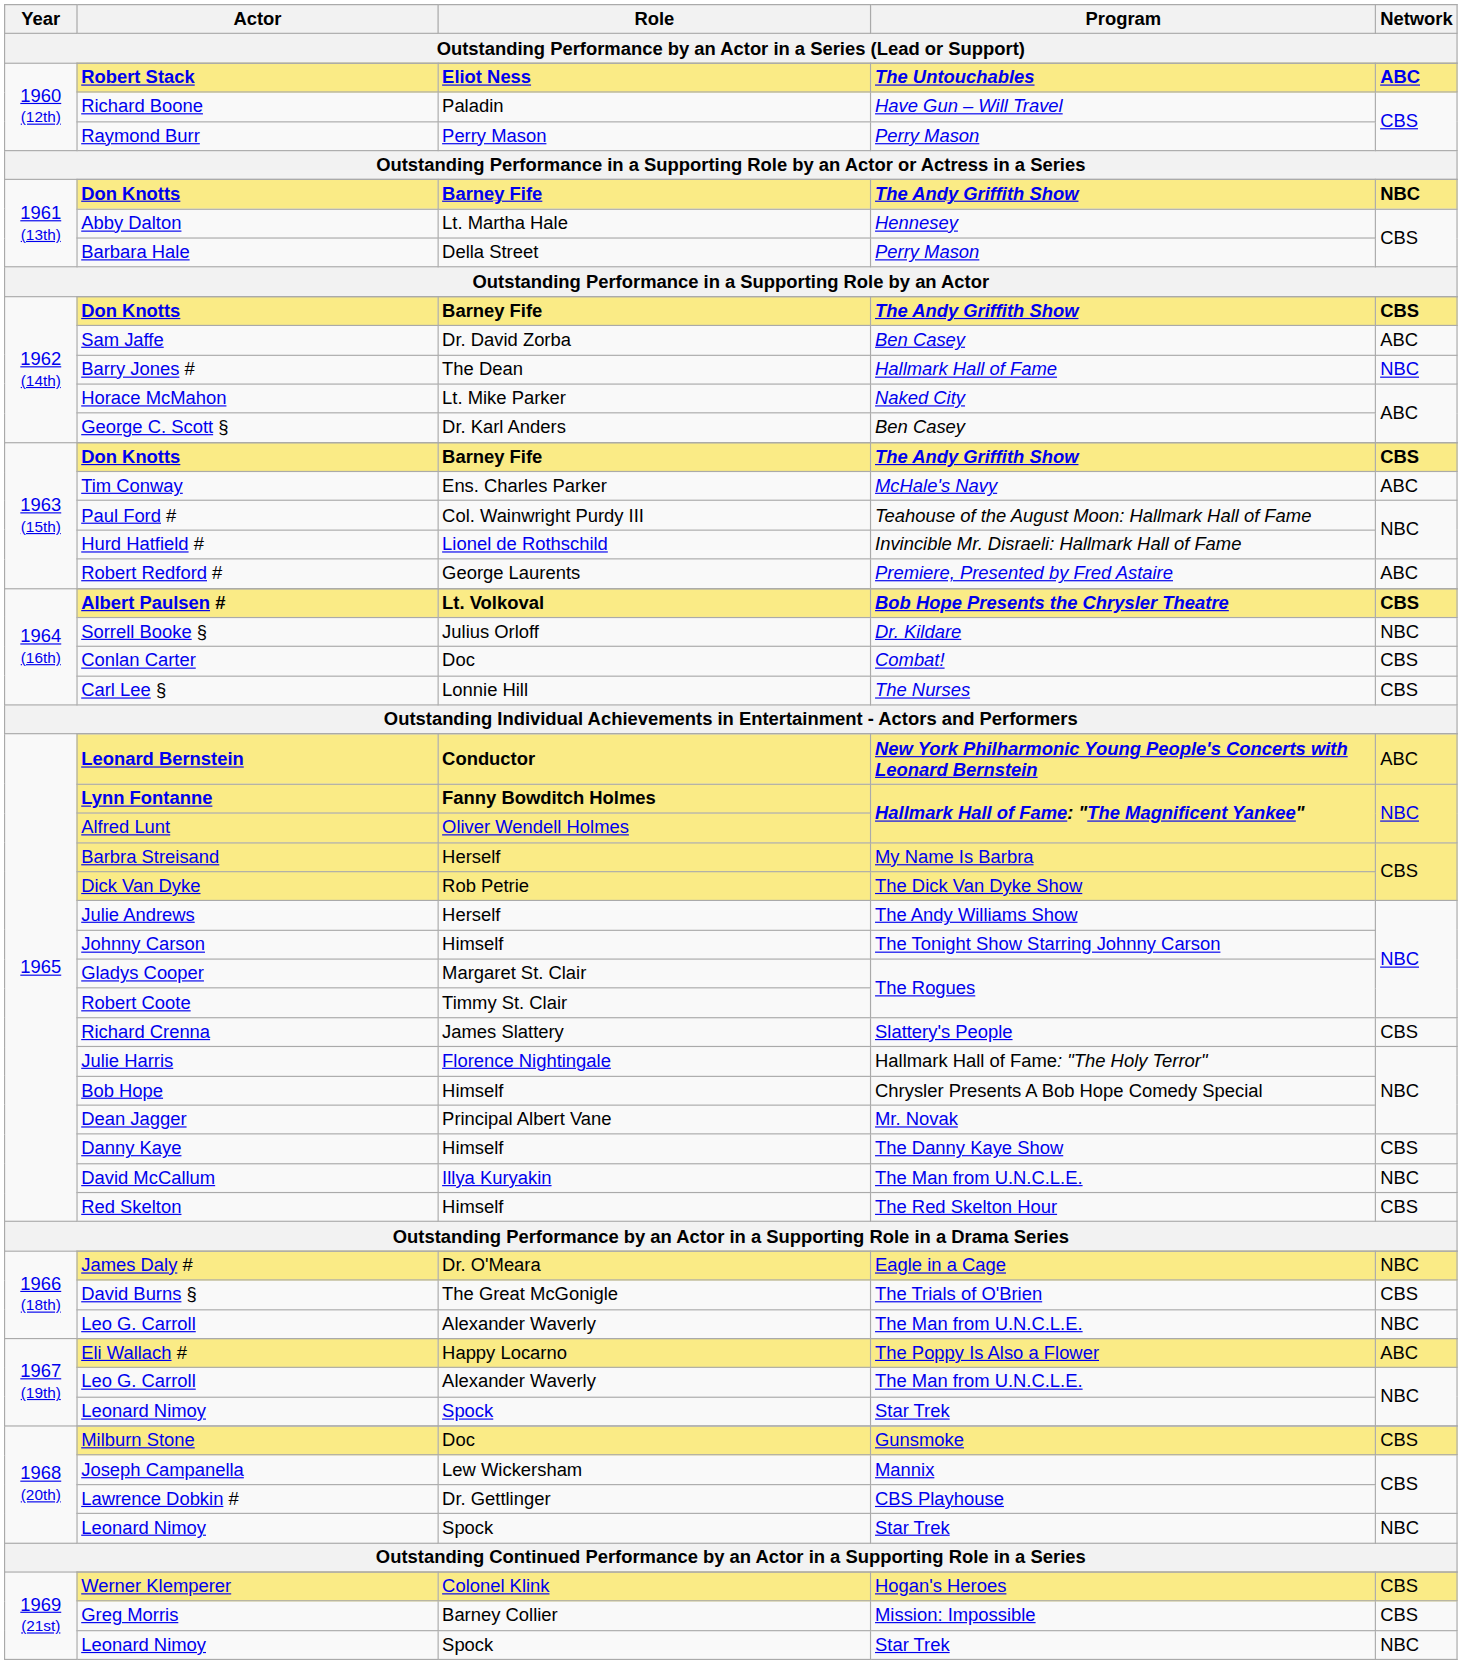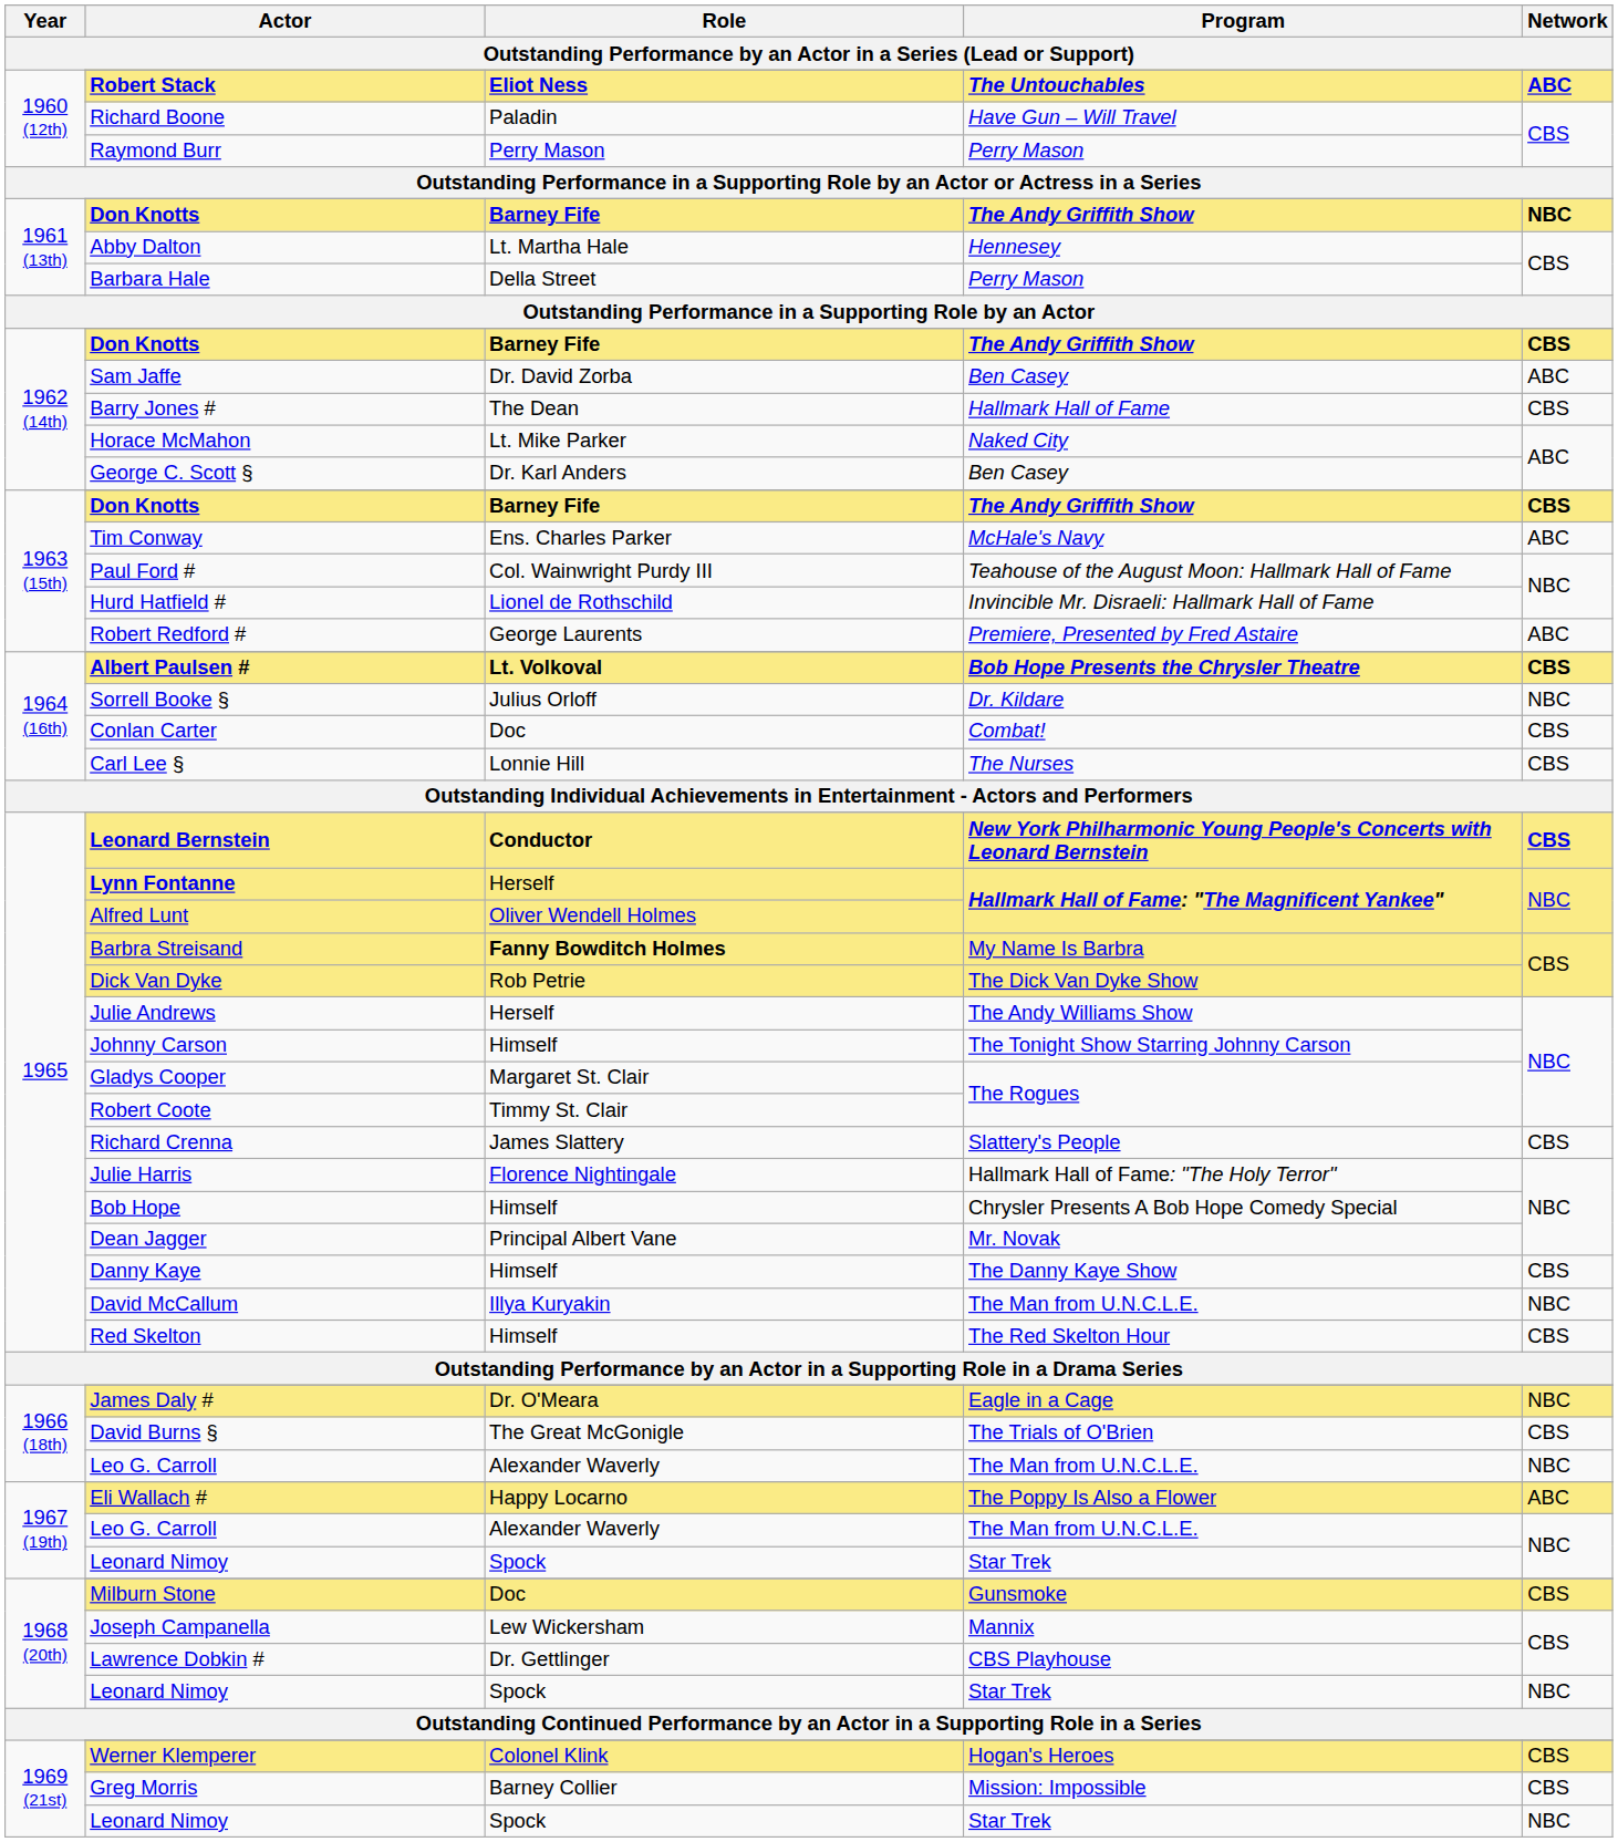Barry Jones # | Network: NBC -> CBS
Leonard Bernstein | Network: ABC -> CBS
Lynn Fontanne | Role: Fanny Bowditch Holmes -> Herself
Barbra Streisand | Role: Herself -> Fanny Bowditch Holmes
